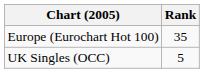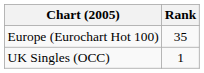UK Singles (OCC) | Rank: 5 -> 1
